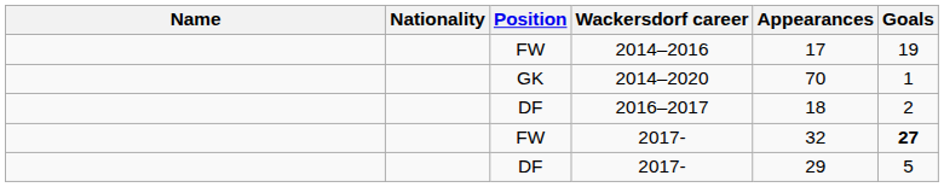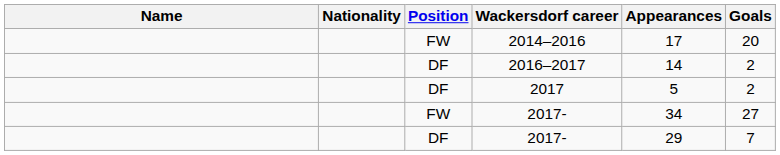2014–2016 | Goals: 19 -> 20
- row: GK | 2014–2020 | 70 | 1
2016–2017 | Appearances: 18 -> 14
+ row: DF | 2017 | 5 | 2
FW / 2017- | Appearances: 32 -> 34
FW / 2017- | Goals: bold -> normal
DF / 2017- | Goals: 5 -> 7
